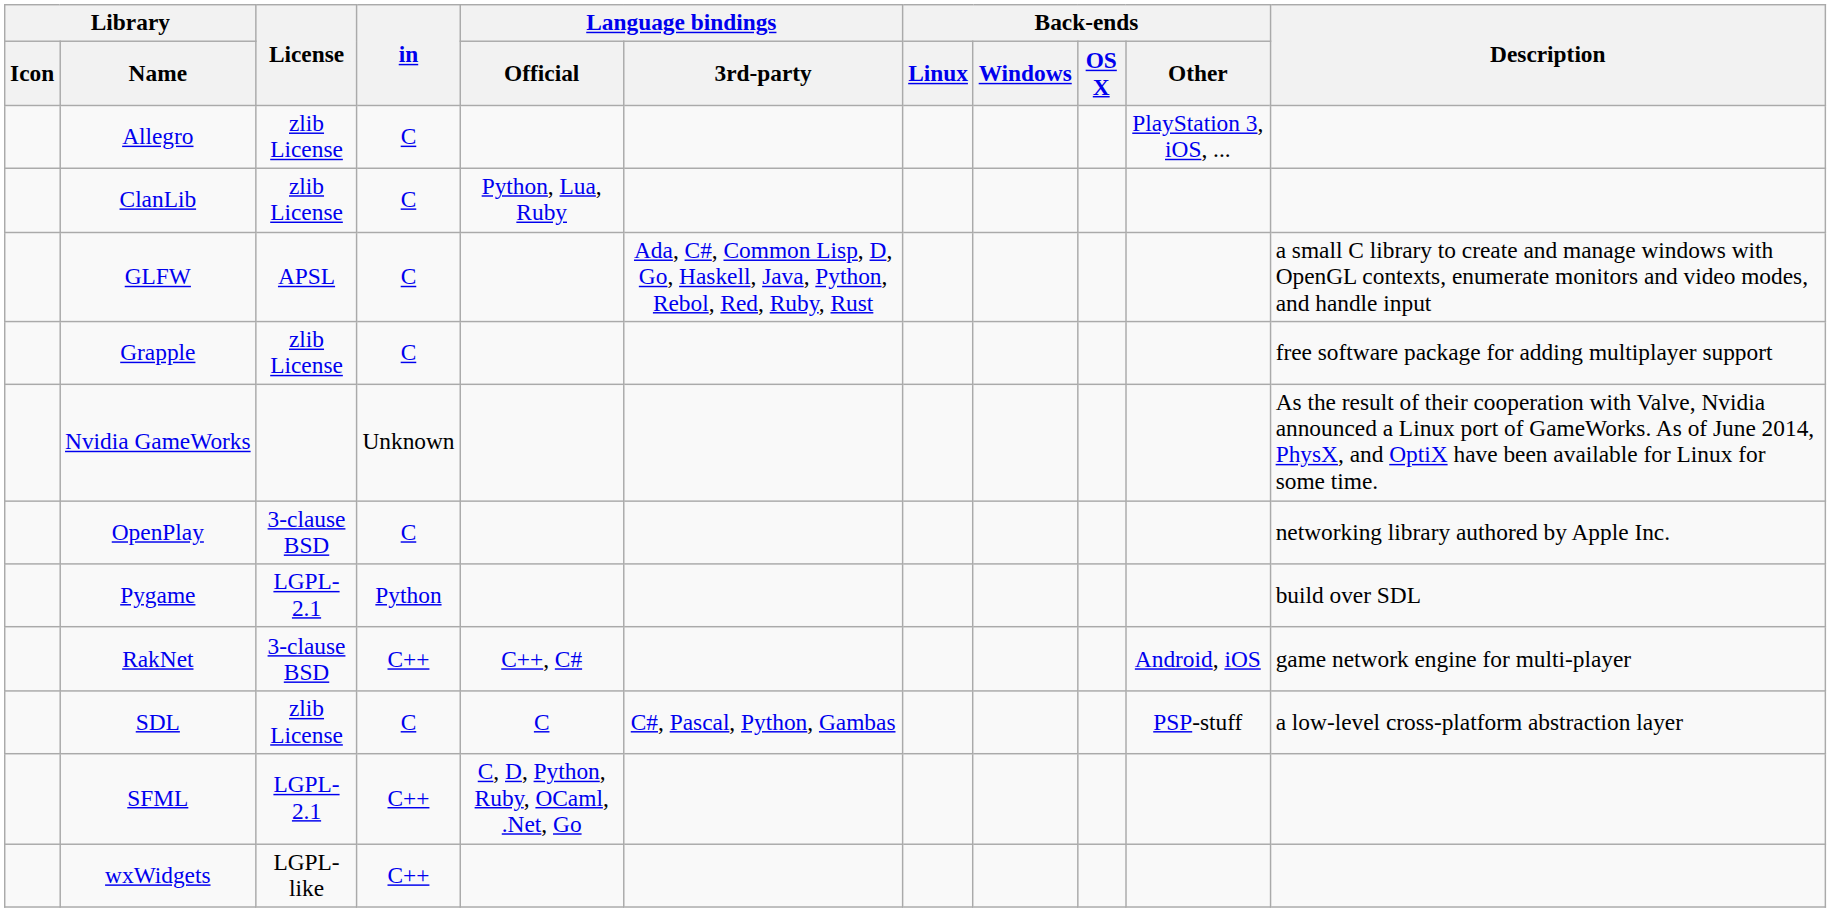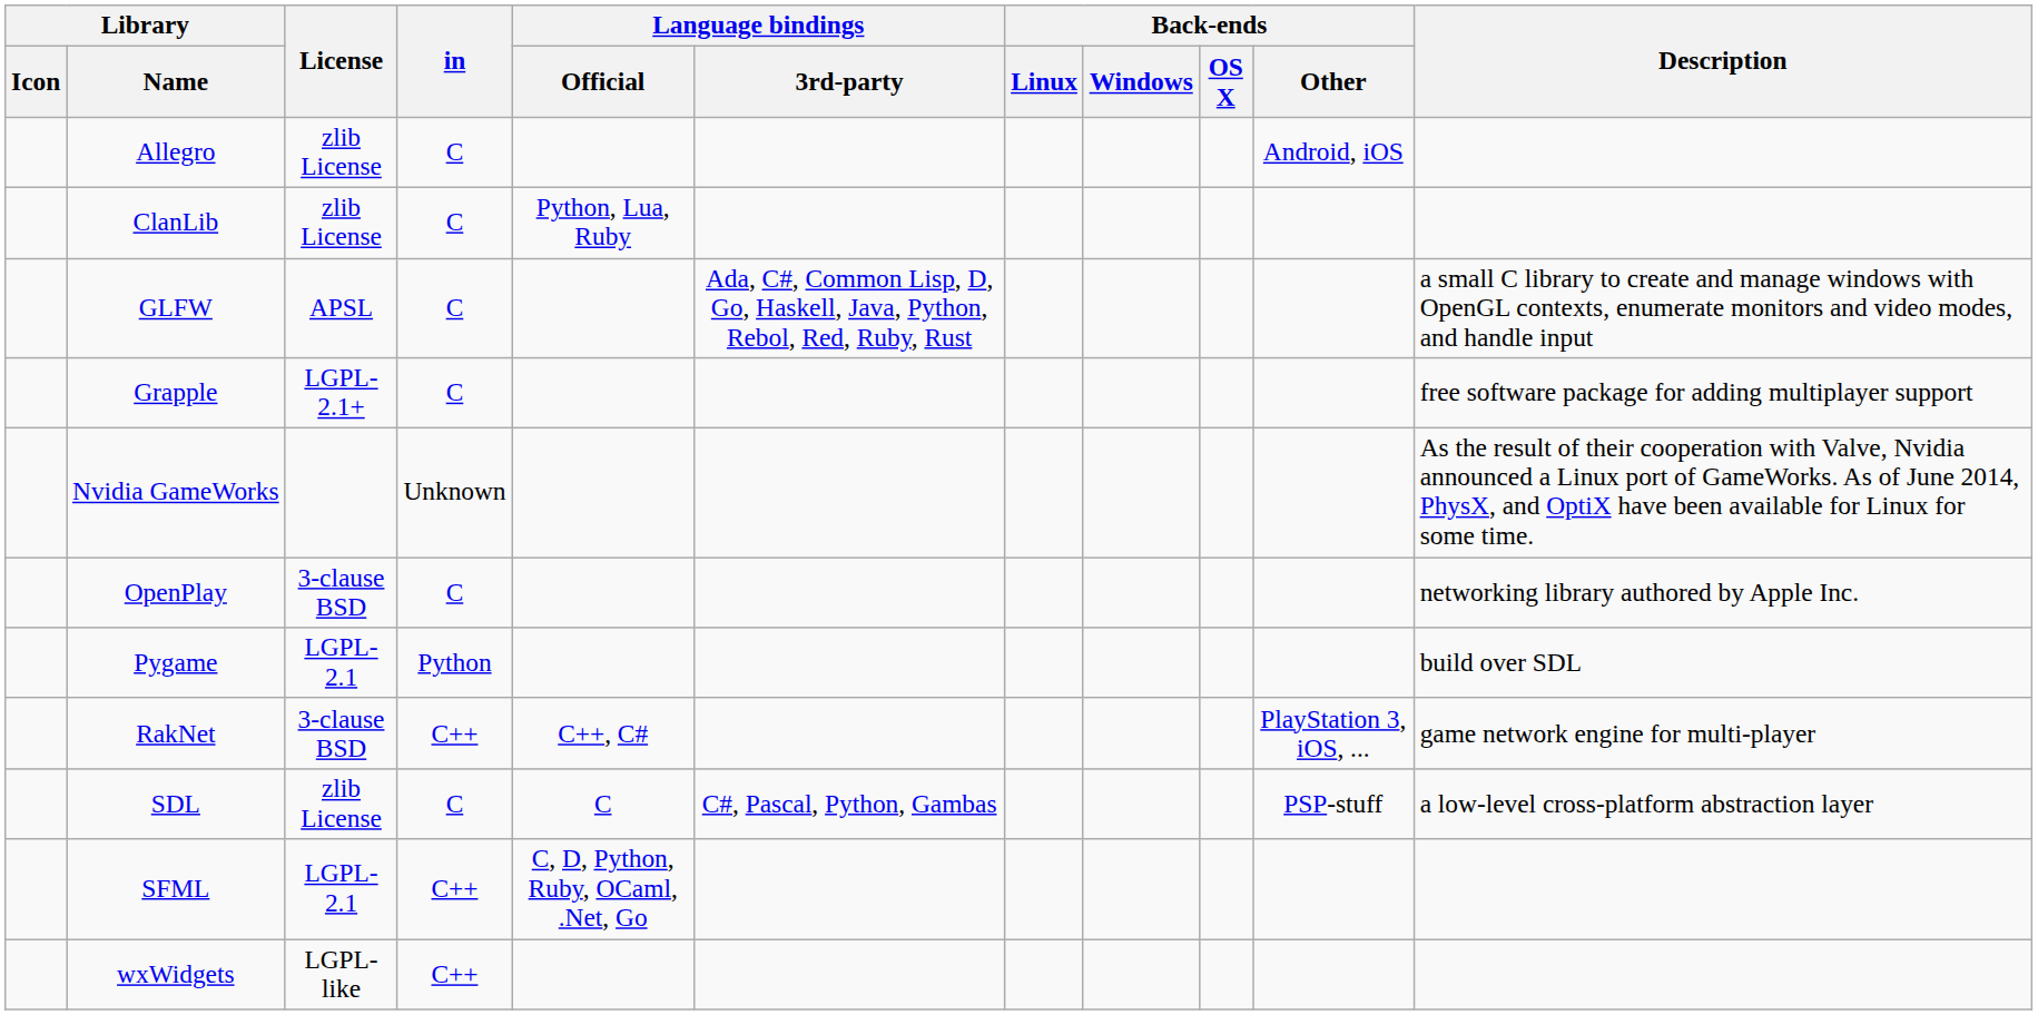Allegro | Back-ends / Other: PlayStation 3, iOS, ... -> Android, iOS
Grapple | License: zlib License -> LGPL-2.1+
RakNet | Back-ends / Other: Android, iOS -> PlayStation 3, iOS, ...
